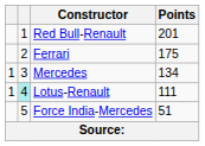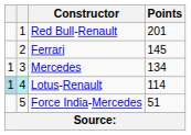Ferrari | Points: 175 -> 145
Lotus-Renault | column 1: no background -> lightblue background
Lotus-Renault | Points: 111 -> 114
